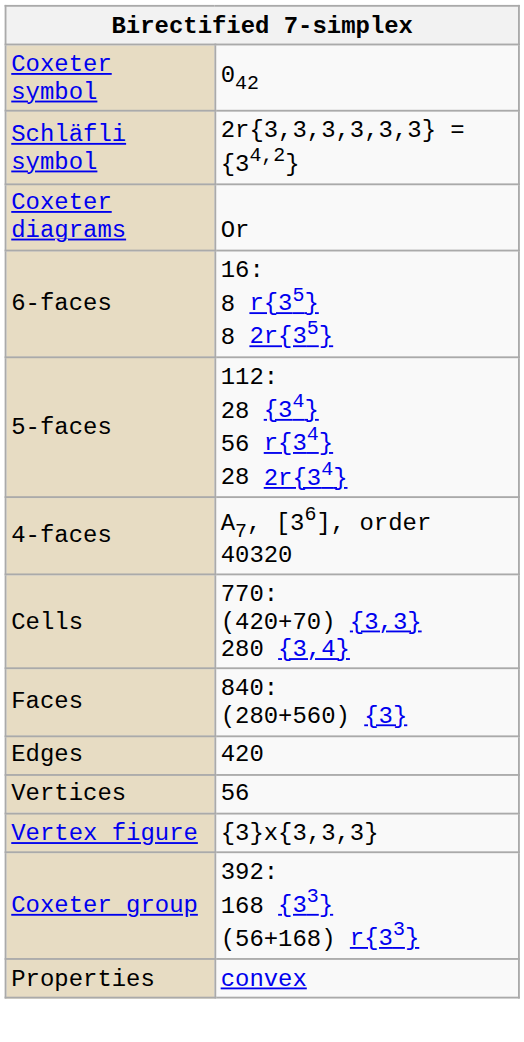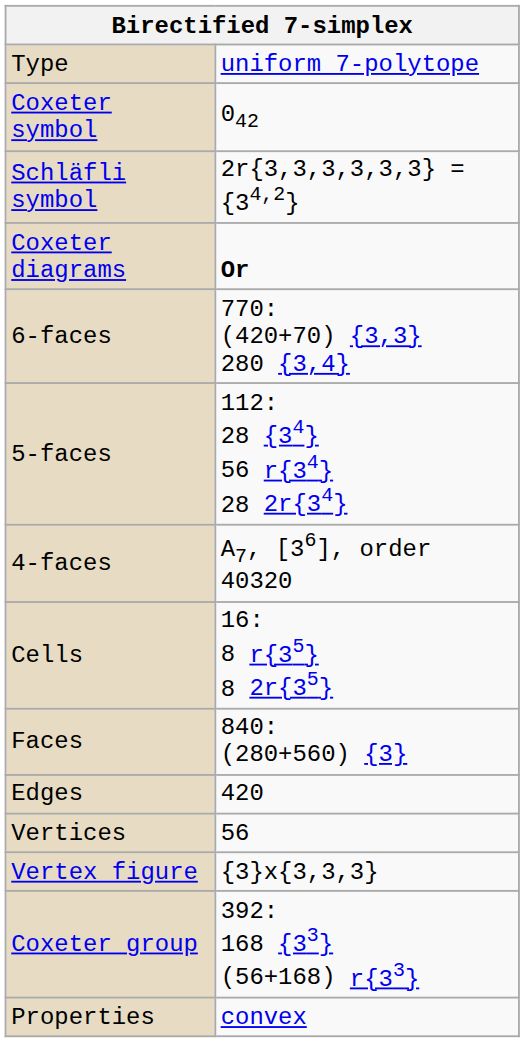+ row: Type | uniform 7-polytope
Coxeter diagrams | column 2: normal -> bold
6-faces | column 2: 16: 8 r{35} 8 2r{35} -> 770: (420+70) {3,3} 280 {3,4}
Cells | column 2: 770: (420+70) {3,3} 280 {3,4} -> 16: 8 r{35} 8 2r{35}
